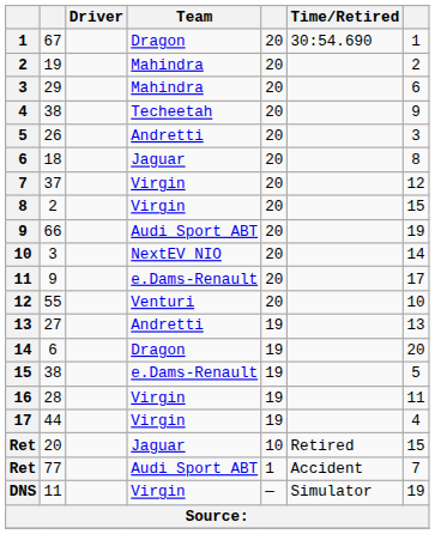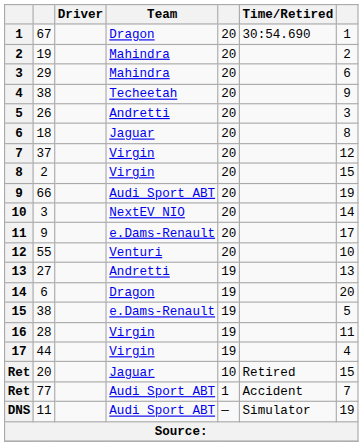DNS | Team: Virgin -> Audi Sport ABT
